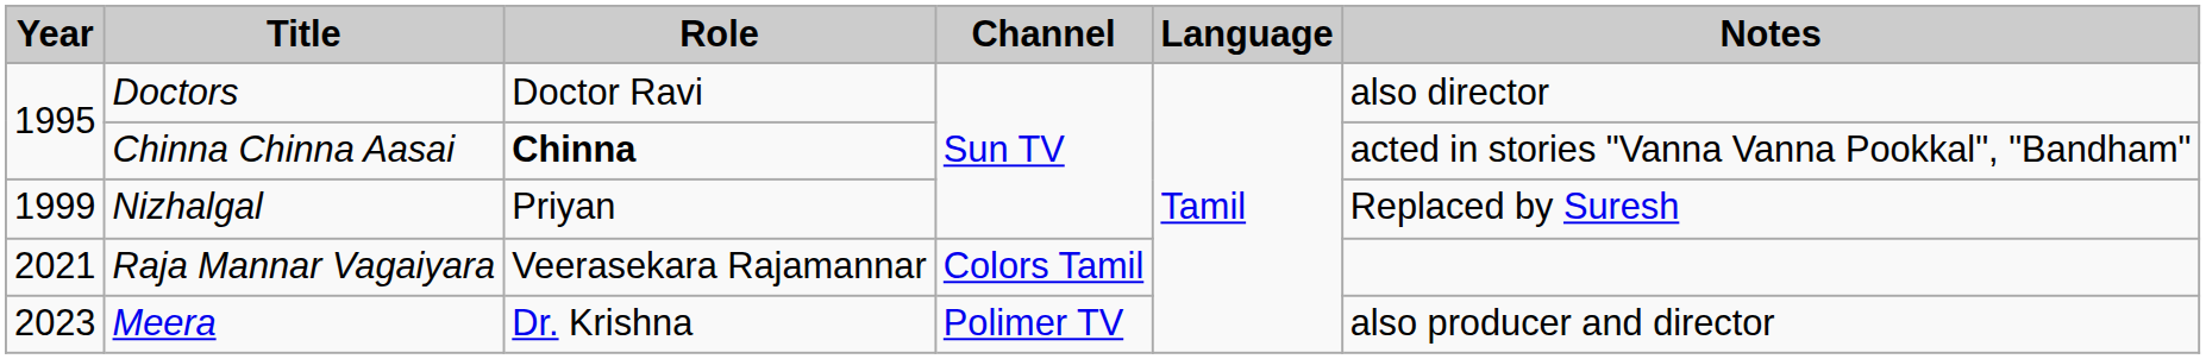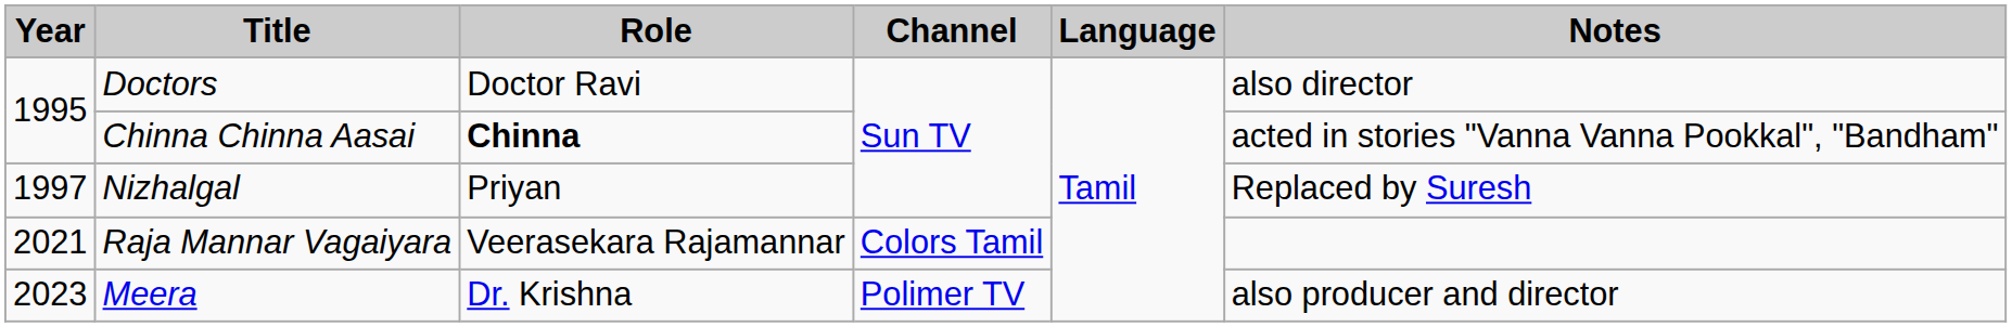Nizhalgal | Year: 1999 -> 1997
